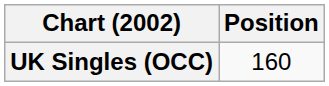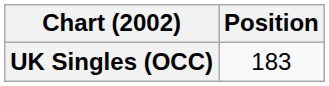UK Singles (OCC) | Position: 160 -> 183
